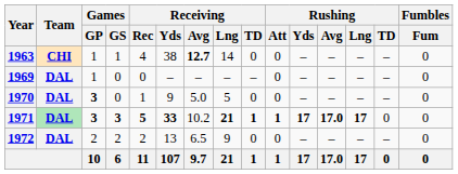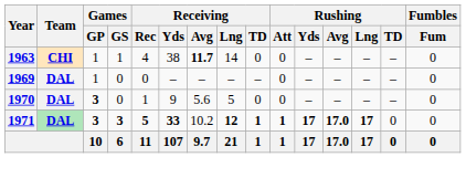1963 | Receiving / Avg: 12.7 -> 11.7
1970 | Receiving / Avg: 5.0 -> 5.6
1971 | Receiving / Lng: 21 -> 12
- row: 1972 | DAL | 2 | 2 | 2 | 13 | 6.5 | 9 | 0 | 0 | – | – | – | – | 0
